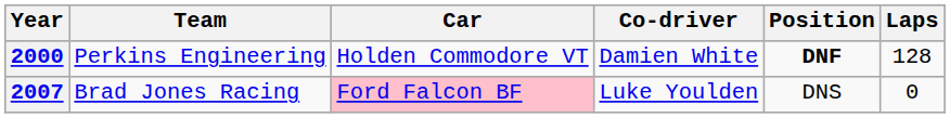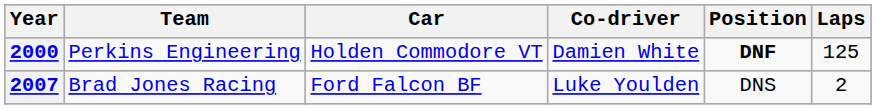2000 | Laps: 128 -> 125
2007 | Car: pink background -> no background
2007 | Laps: 0 -> 2
